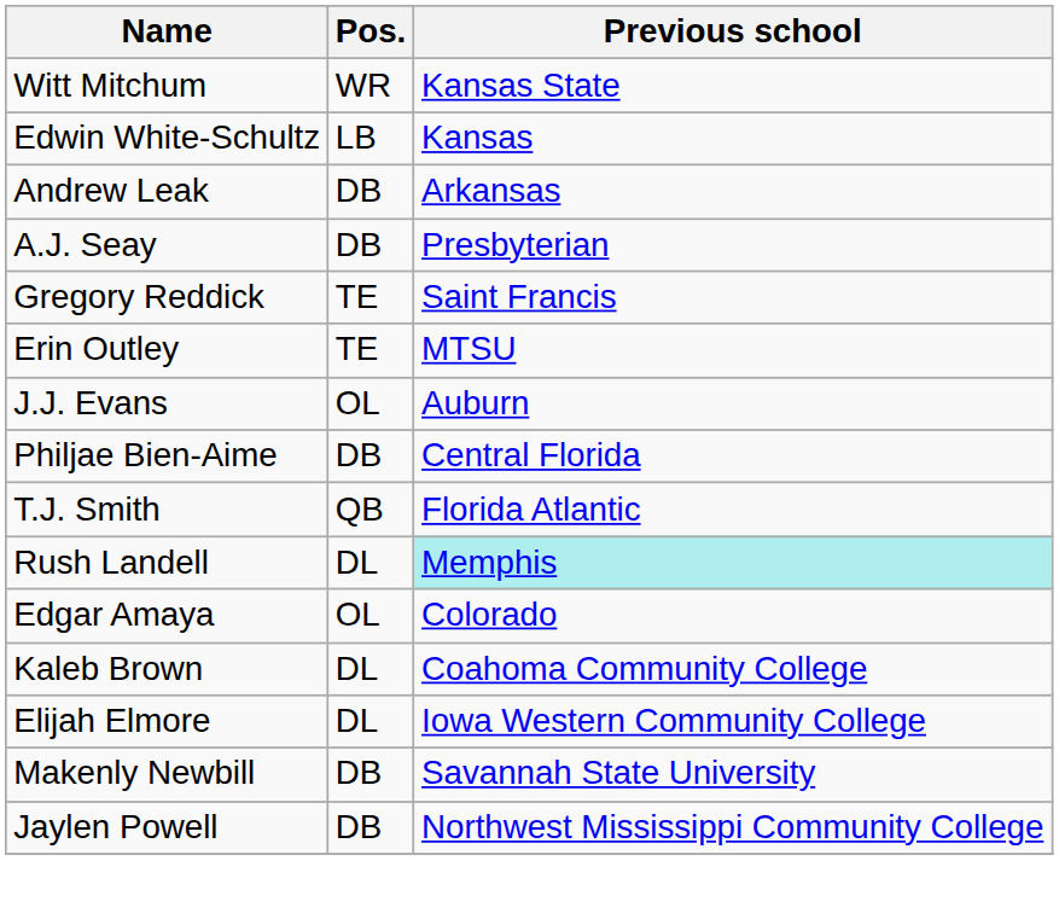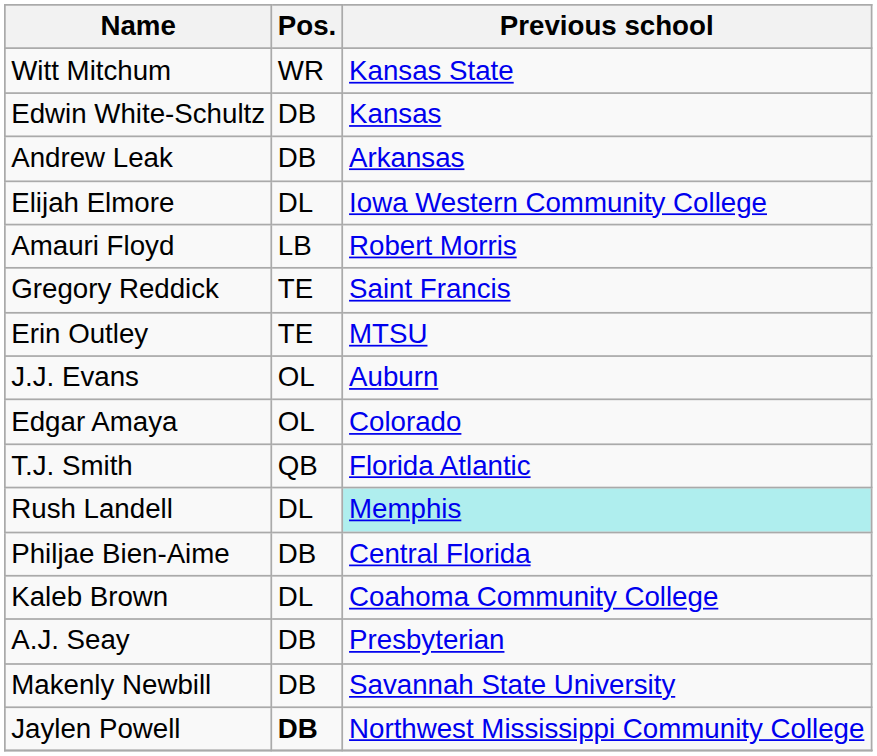Edwin White-Schultz | Pos.: LB -> DB
rows swapped: A.J. Seay <-> Elijah Elmore
+ row: Amauri Floyd | LB | Robert Morris
rows swapped: Edgar Amaya <-> Philjae Bien-Aime
Jaylen Powell | Pos.: normal -> bold
